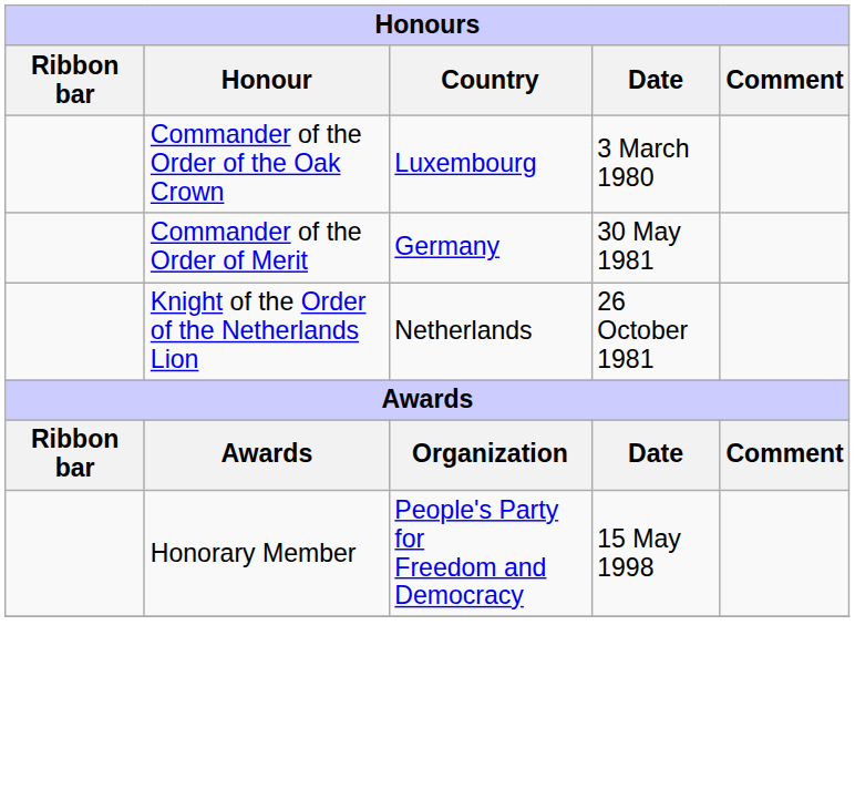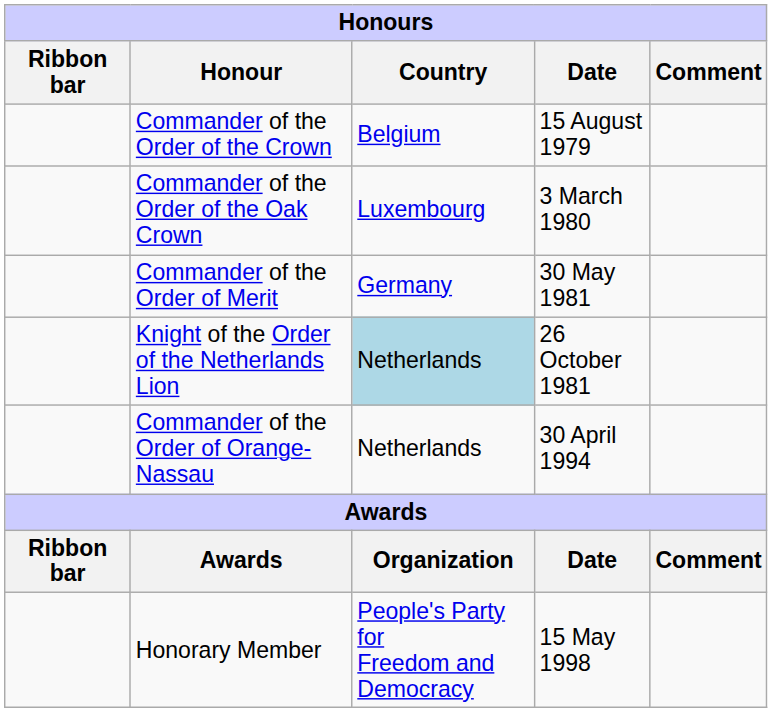+ row: Commander of the Order of the Crown | Belgium | 15 August 1979
Knight of the Order of the Netherlands Lion | Country: no background -> lightblue background
+ row: Commander of the Order of Orange-Nassau | Netherlands | 30 April 1994
